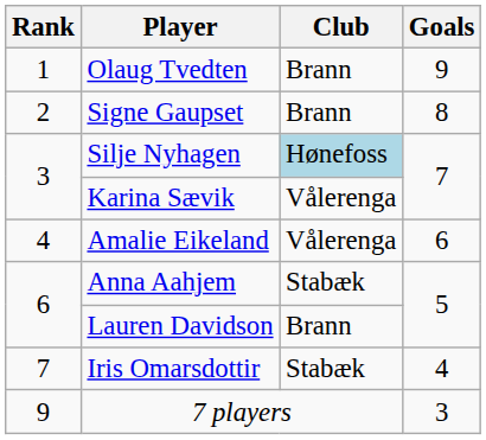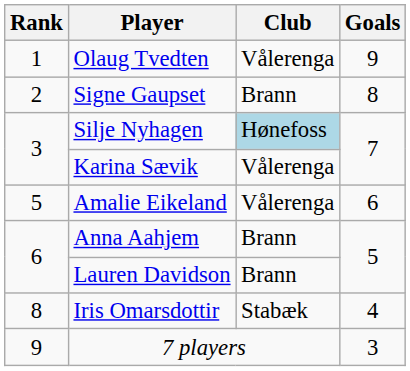Olaug Tvedten | Club: Brann -> Vålerenga
Amalie Eikeland | Rank: 4 -> 5
Anna Aahjem | Club: Stabæk -> Brann
Iris Omarsdottir | Rank: 7 -> 8
